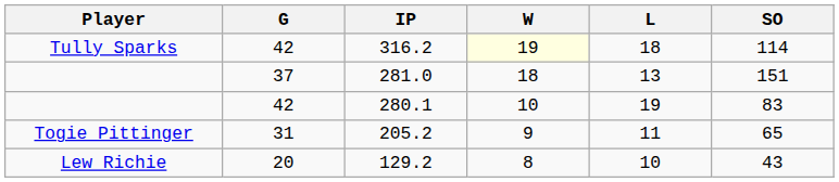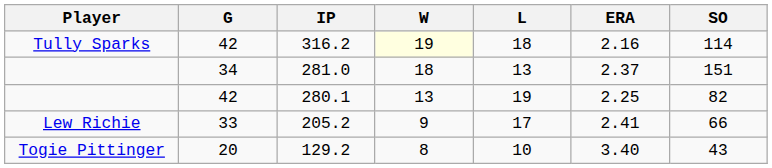+ column: ERA | 2.16 | 2.37 | 2.25 | 2.41 | 3.40
281.0 | G: 37 -> 34
280.1 | W: 10 -> 13
280.1 | SO: 83 -> 82
205.2 | Player: Togie Pittinger -> Lew Richie
205.2 | G: 31 -> 33
205.2 | L: 11 -> 17
205.2 | SO: 65 -> 66
129.2 | Player: Lew Richie -> Togie Pittinger
